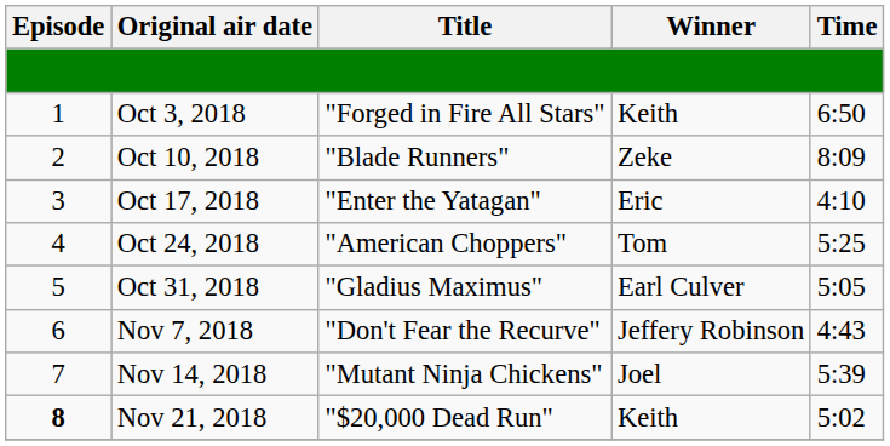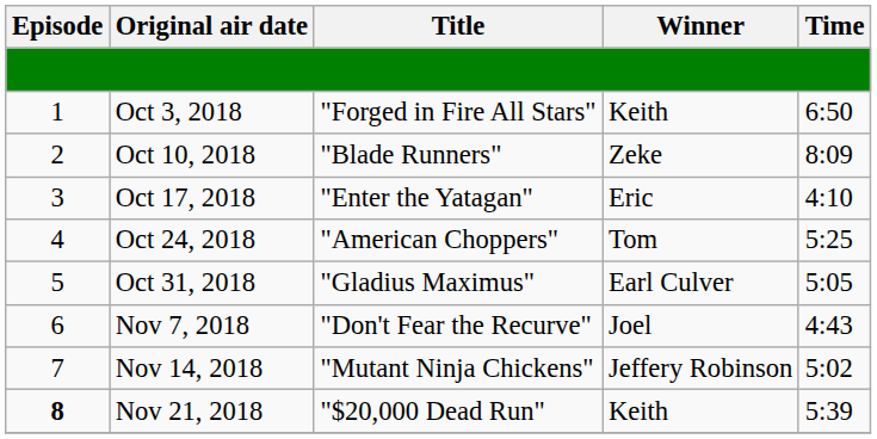Nov 7, 2018 | Winner: Jeffery Robinson -> Joel
Nov 14, 2018 | Winner: Joel -> Jeffery Robinson
Nov 14, 2018 | Time: 5:39 -> 5:02
Nov 21, 2018 | Time: 5:02 -> 5:39
